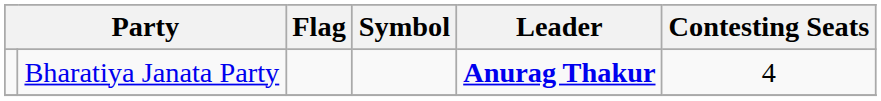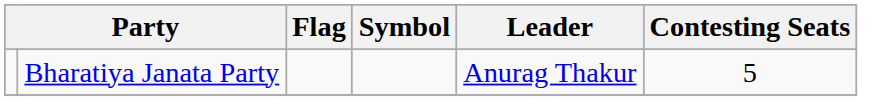Bharatiya Janata Party | Leader: bold -> normal
Bharatiya Janata Party | Contesting Seats: 4 -> 5
